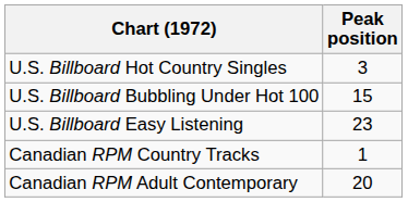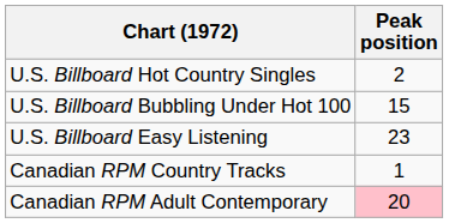U.S. Billboard Hot Country Singles | Peak position: 3 -> 2
Canadian RPM Adult Contemporary | Peak position: no background -> pink background
